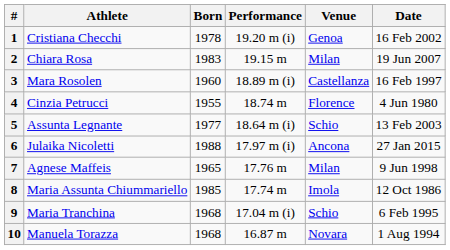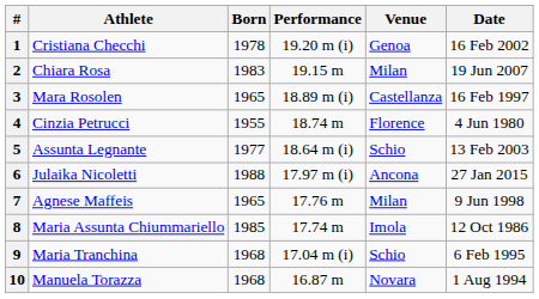3 | Born: 1960 -> 1965
